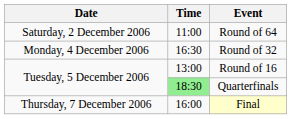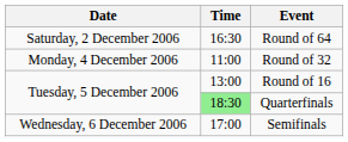Round of 64 | Time: 11:00 -> 16:30
Round of 32 | Time: 16:30 -> 11:00
+ row: Wednesday, 6 December 2006 | 17:00 | Semifinals
- row: Thursday, 7 December 2006 | 16:00 | Final
